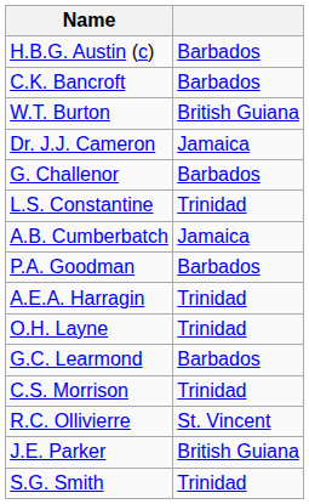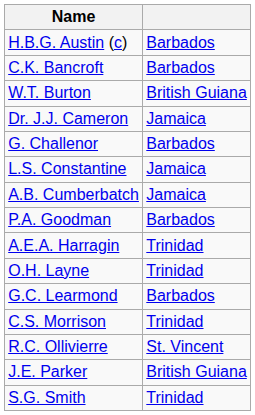L.S. Constantine | column 2: Trinidad -> Jamaica
